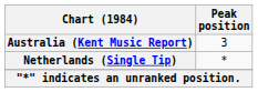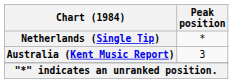rows swapped: Australia (Kent Music Report) <-> Netherlands (Single Tip)
